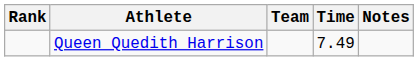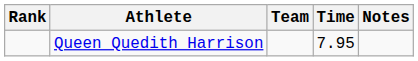Queen Quedith Harrison | Time: 7.49 -> 7.95
